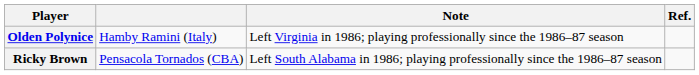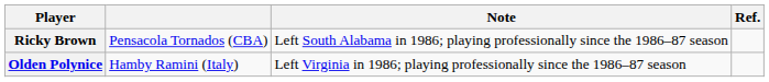rows swapped: Ricky Brown <-> Olden Polynice
